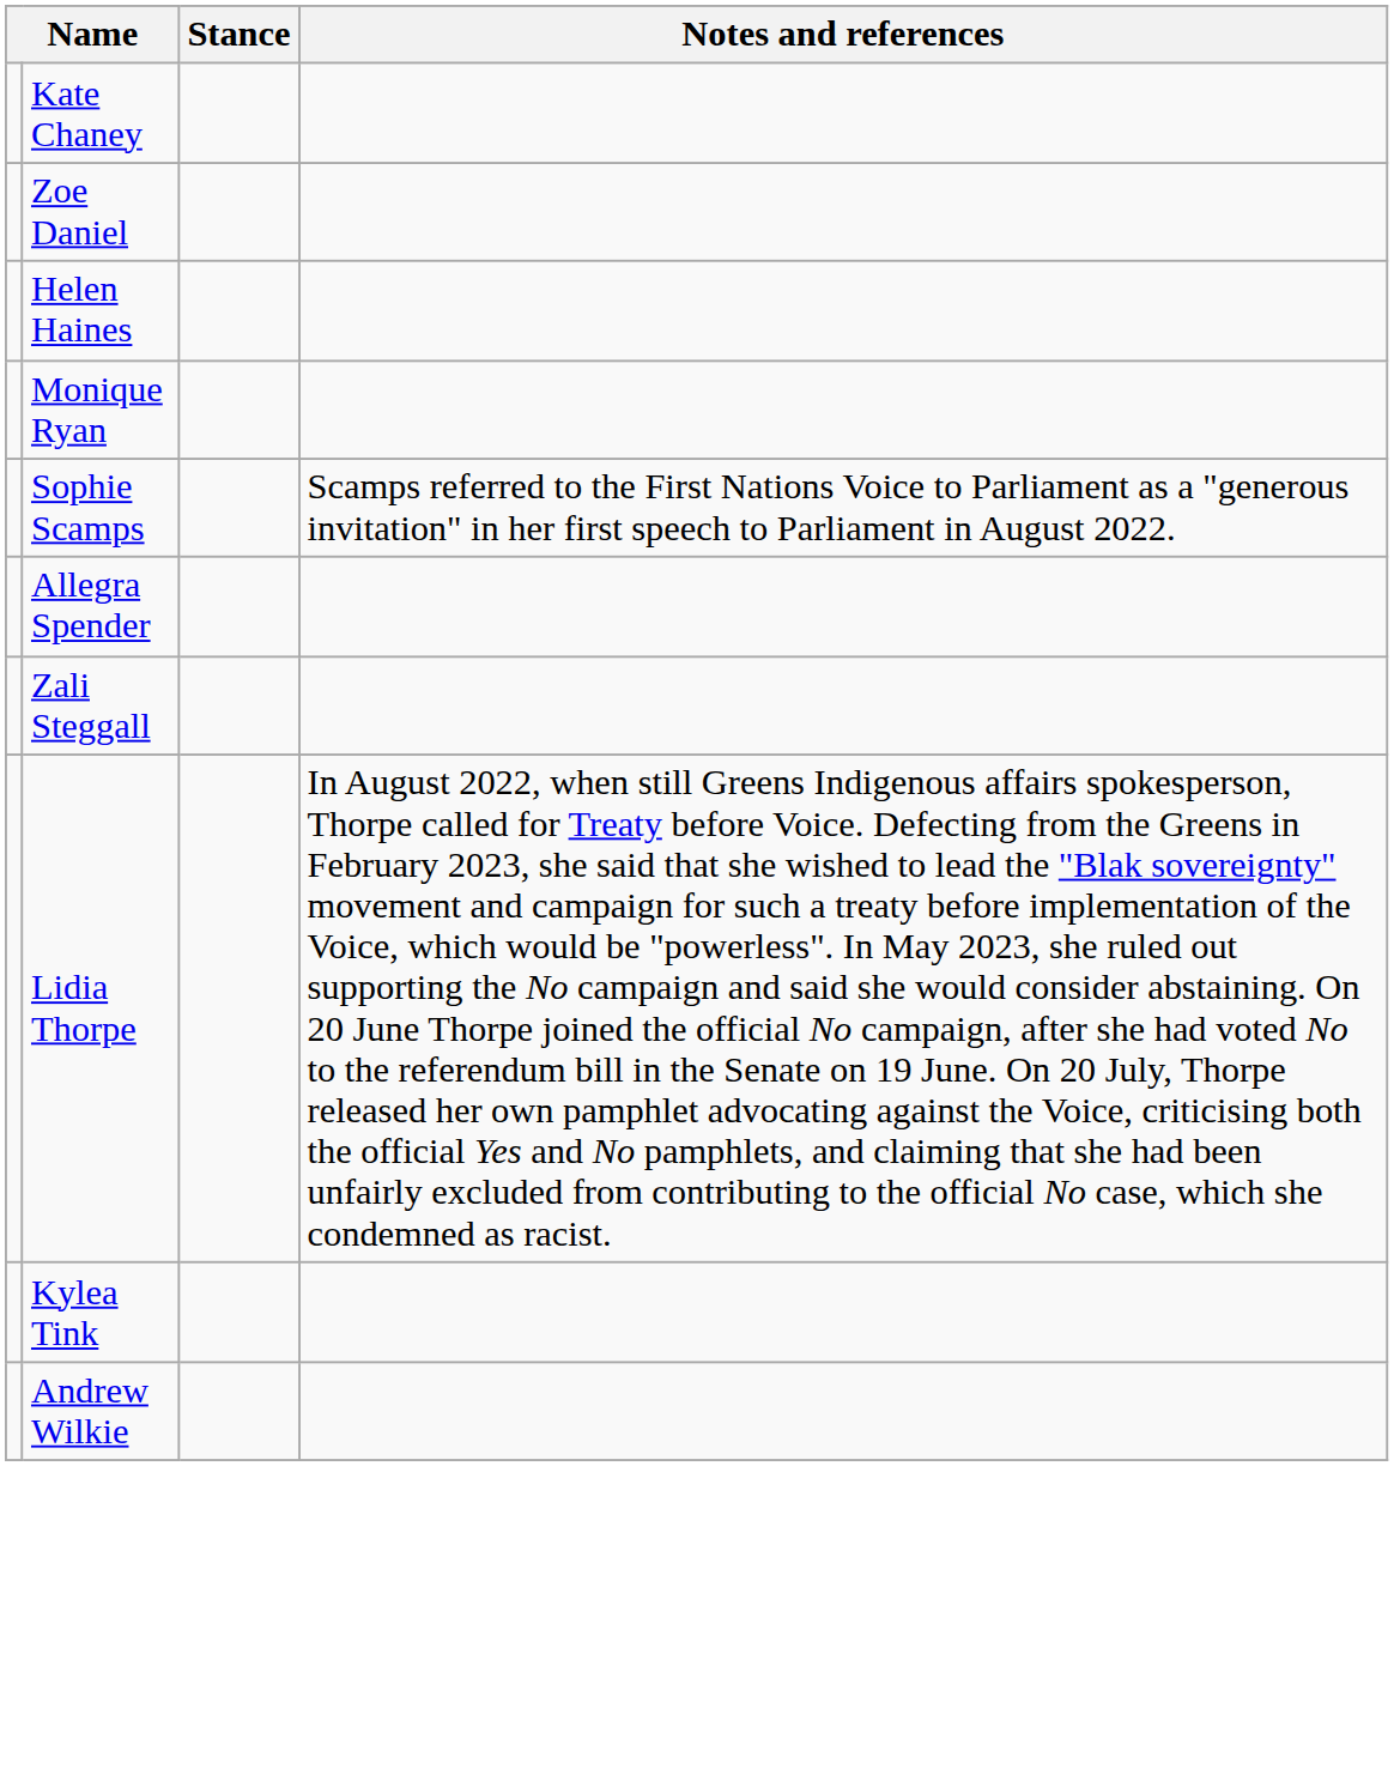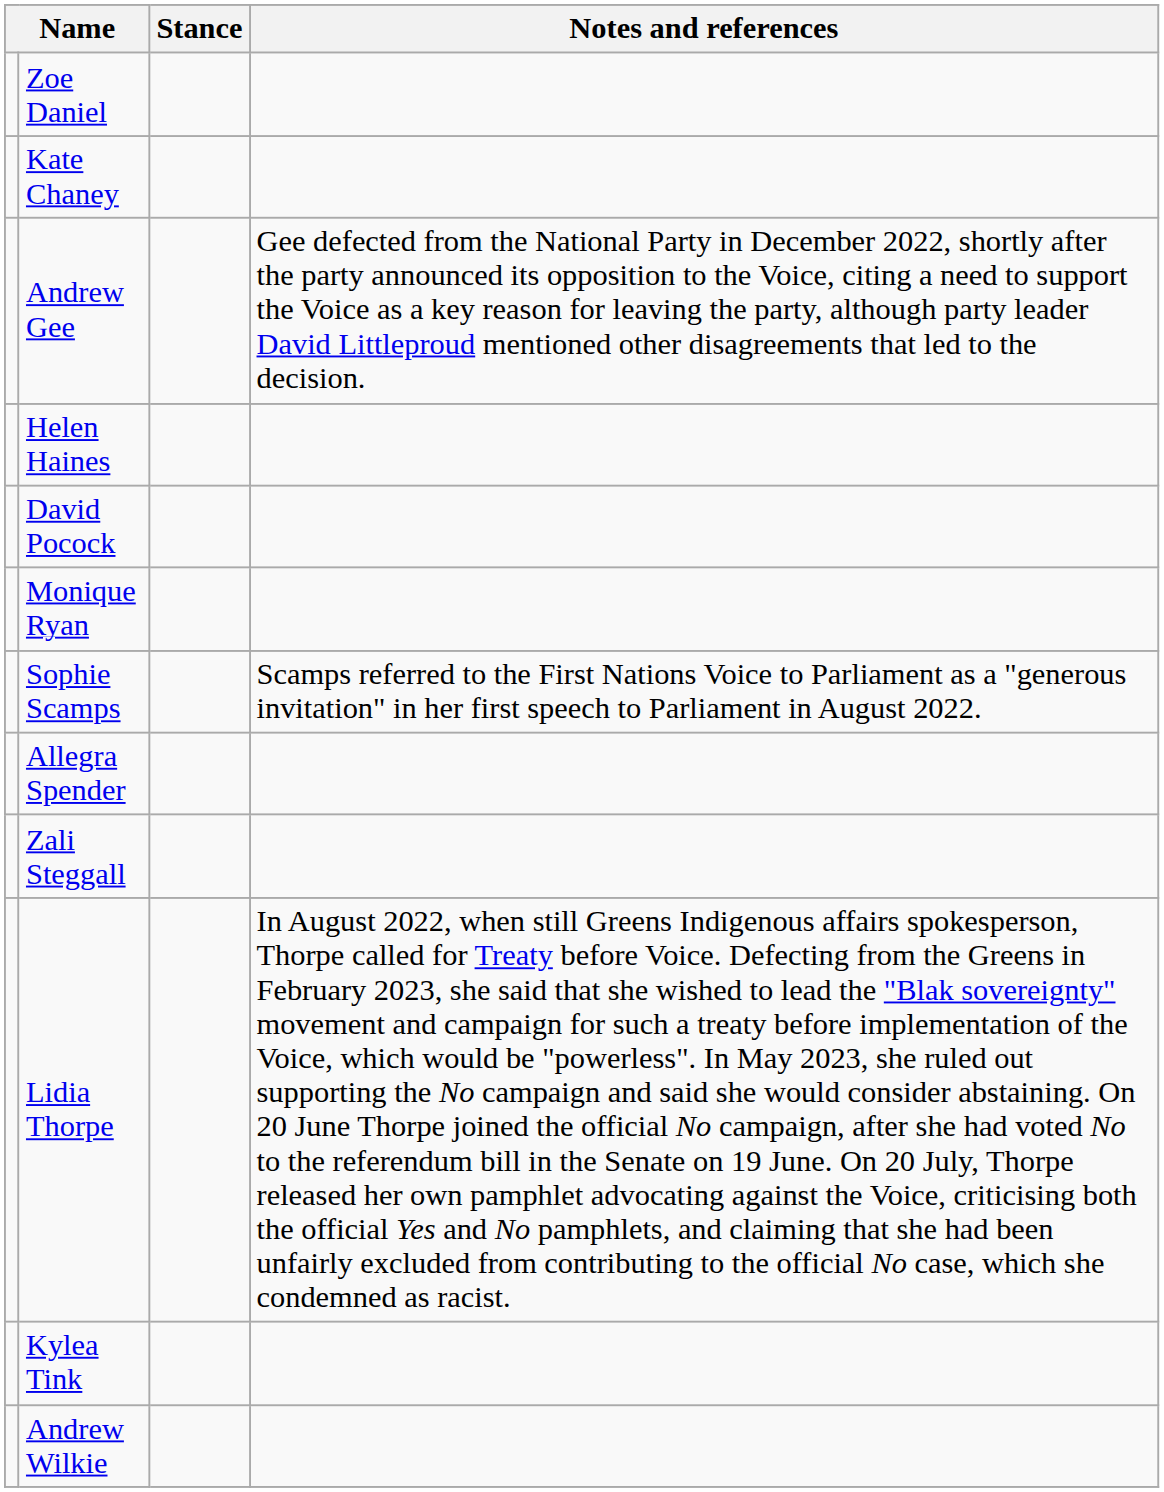rows swapped: Kate Chaney <-> Zoe Daniel
+ row: Andrew Gee | Gee defected from the National Party in December 2022, shortly after the party announced its opposition to the Voice, citing a need to support the Voice as a key reason for leaving the party, although party leader David Littleproud mentioned other disagreements that led to the decision.
+ row: David Pocock
